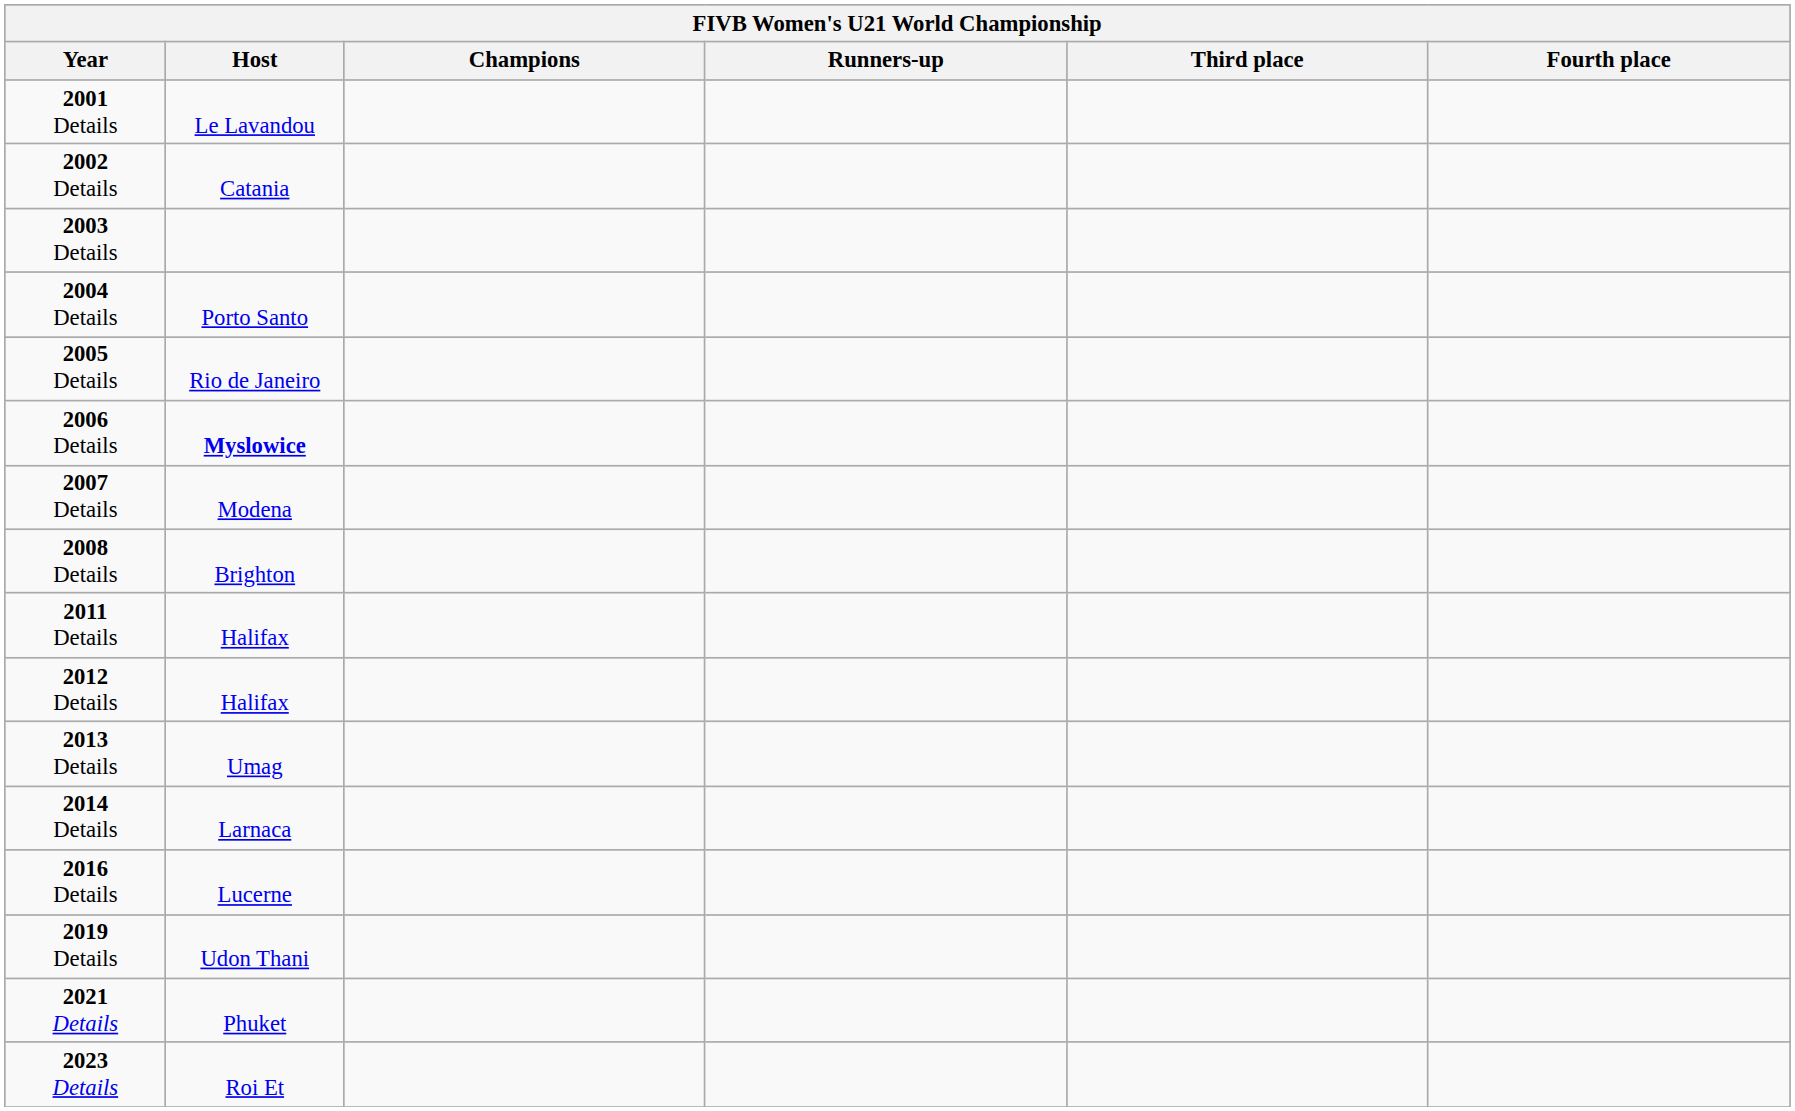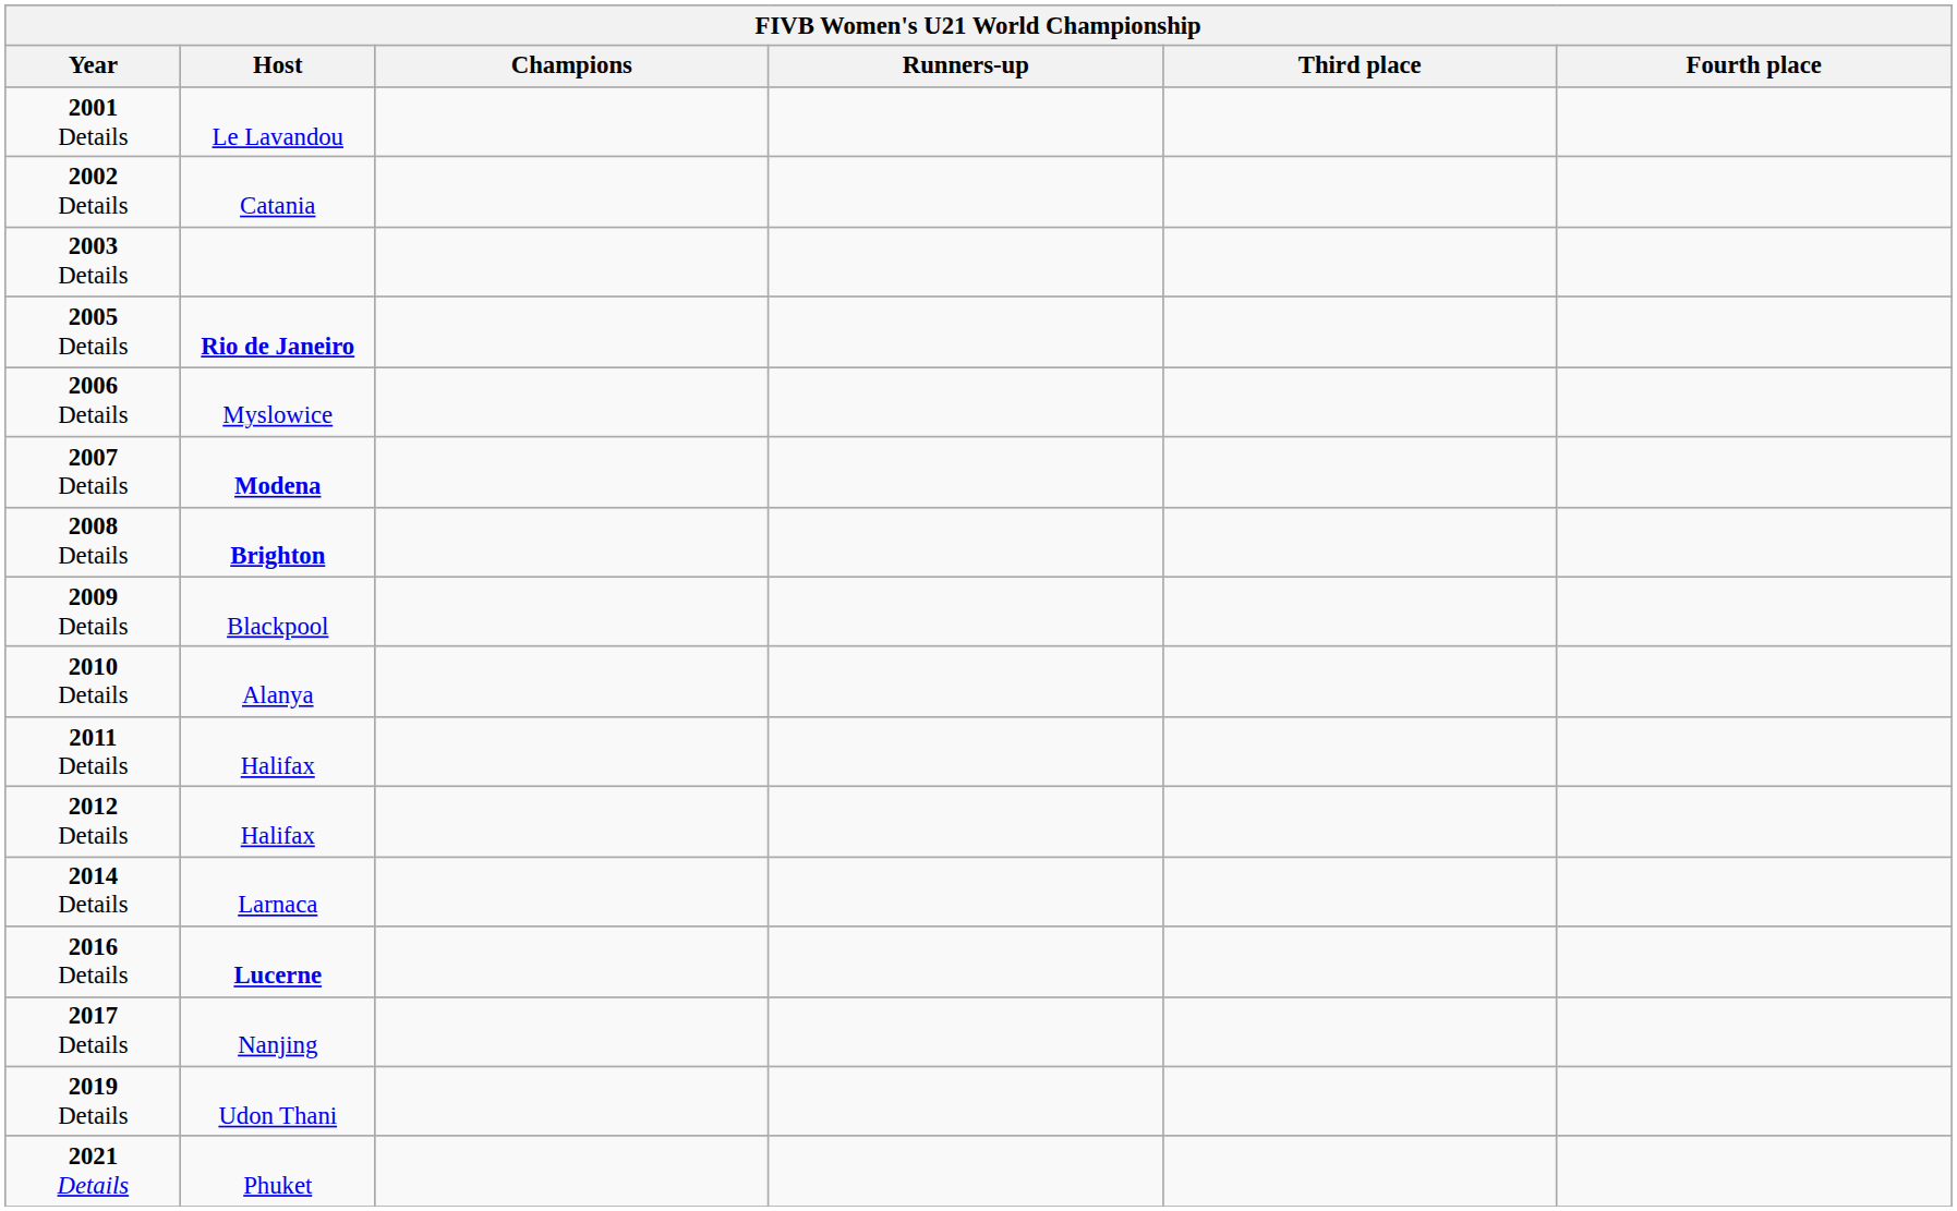- row: 2004 Details | Porto Santo
2005 Details | Host: normal -> bold
2006 Details | Host: bold -> normal
2007 Details | Host: normal -> bold
2008 Details | Host: normal -> bold
+ row: 2009 Details | Blackpool
+ row: 2010 Details | Alanya
- row: 2013 Details | Umag
2016 Details | Host: normal -> bold
+ row: 2017 Details | Nanjing
- row: 2023 Details | Roi Et
